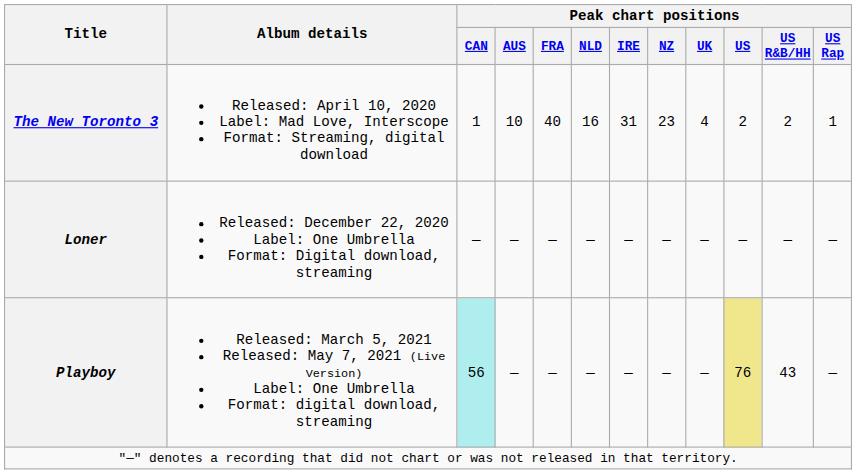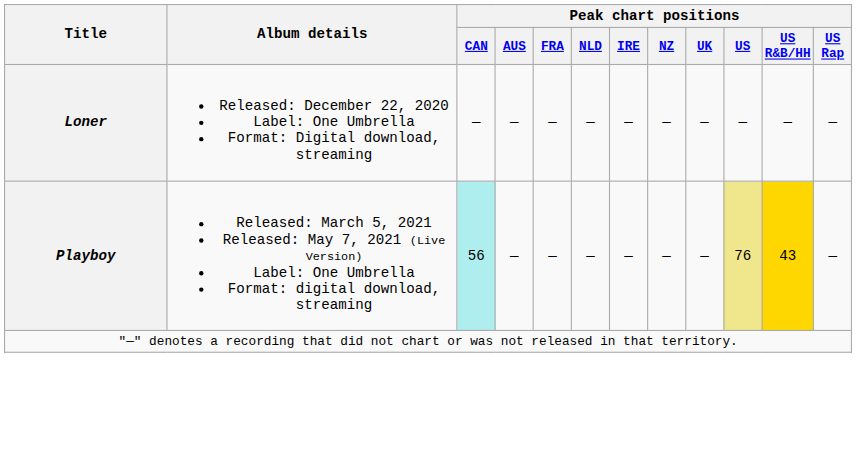- row: The New Toronto 3 | Released: April 10, 2020 Label: Mad Love, Interscope Format: Streaming, digital download | 1 | 10 | 40 | 16 | 31 | 23 | 4 | 2 | 2 | 1
Playboy | Peak chart positions / US R&B/HH: no background -> gold background
